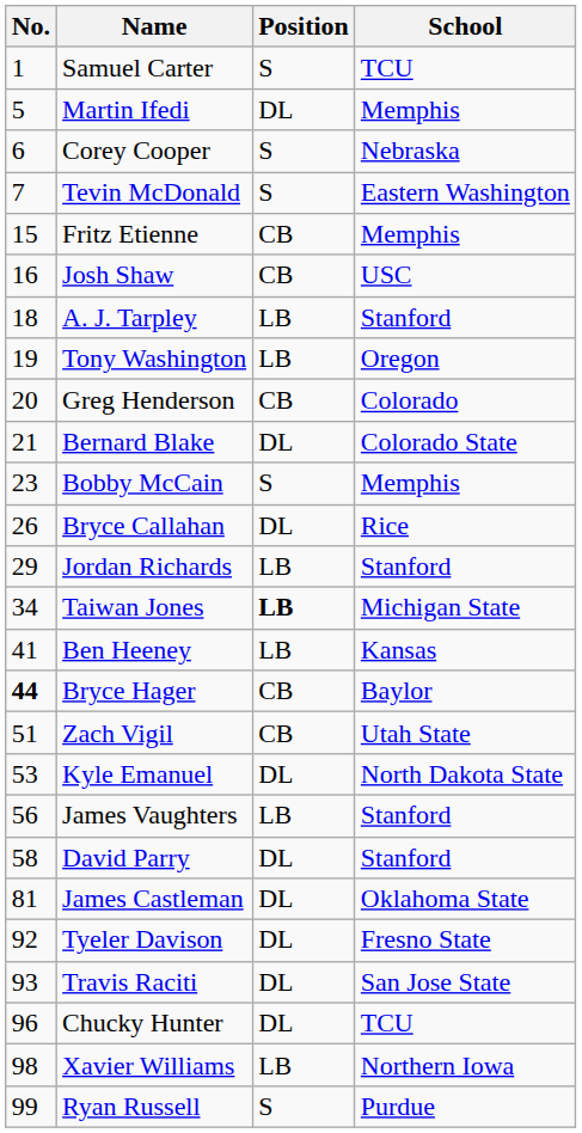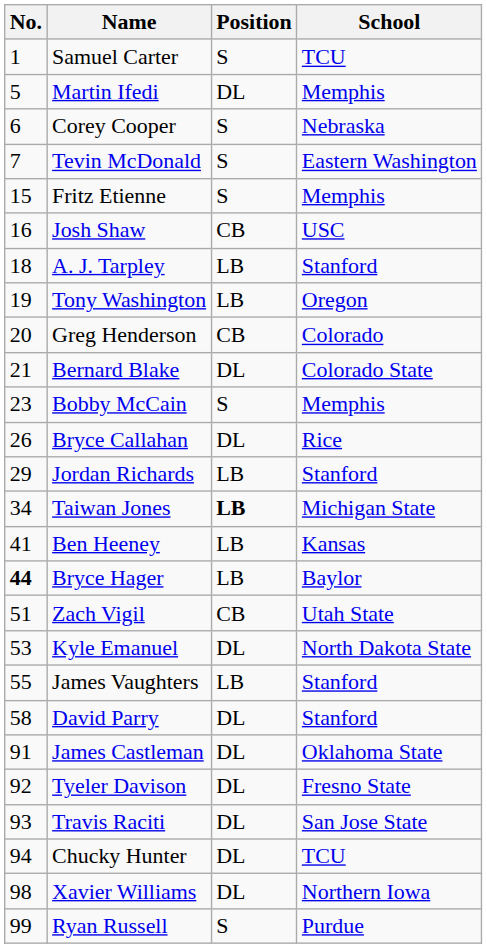Fritz Etienne | Position: CB -> S
Bryce Hager | Position: CB -> LB
James Vaughters | No.: 56 -> 55
James Castleman | No.: 81 -> 91
Chucky Hunter | No.: 96 -> 94
Xavier Williams | Position: LB -> DL
